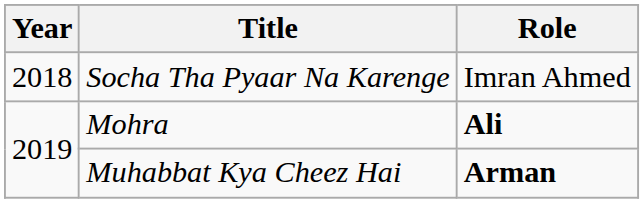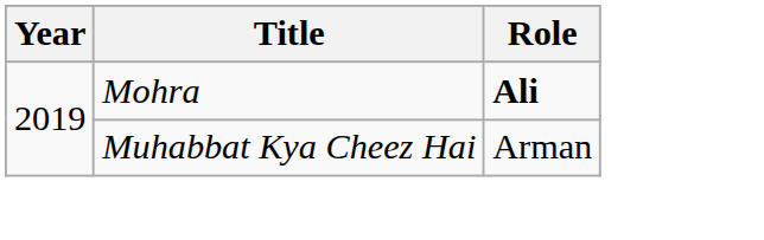- row: 2018 | Socha Tha Pyaar Na Karenge | Imran Ahmed
Muhabbat Kya Cheez Hai | Role: bold -> normal
